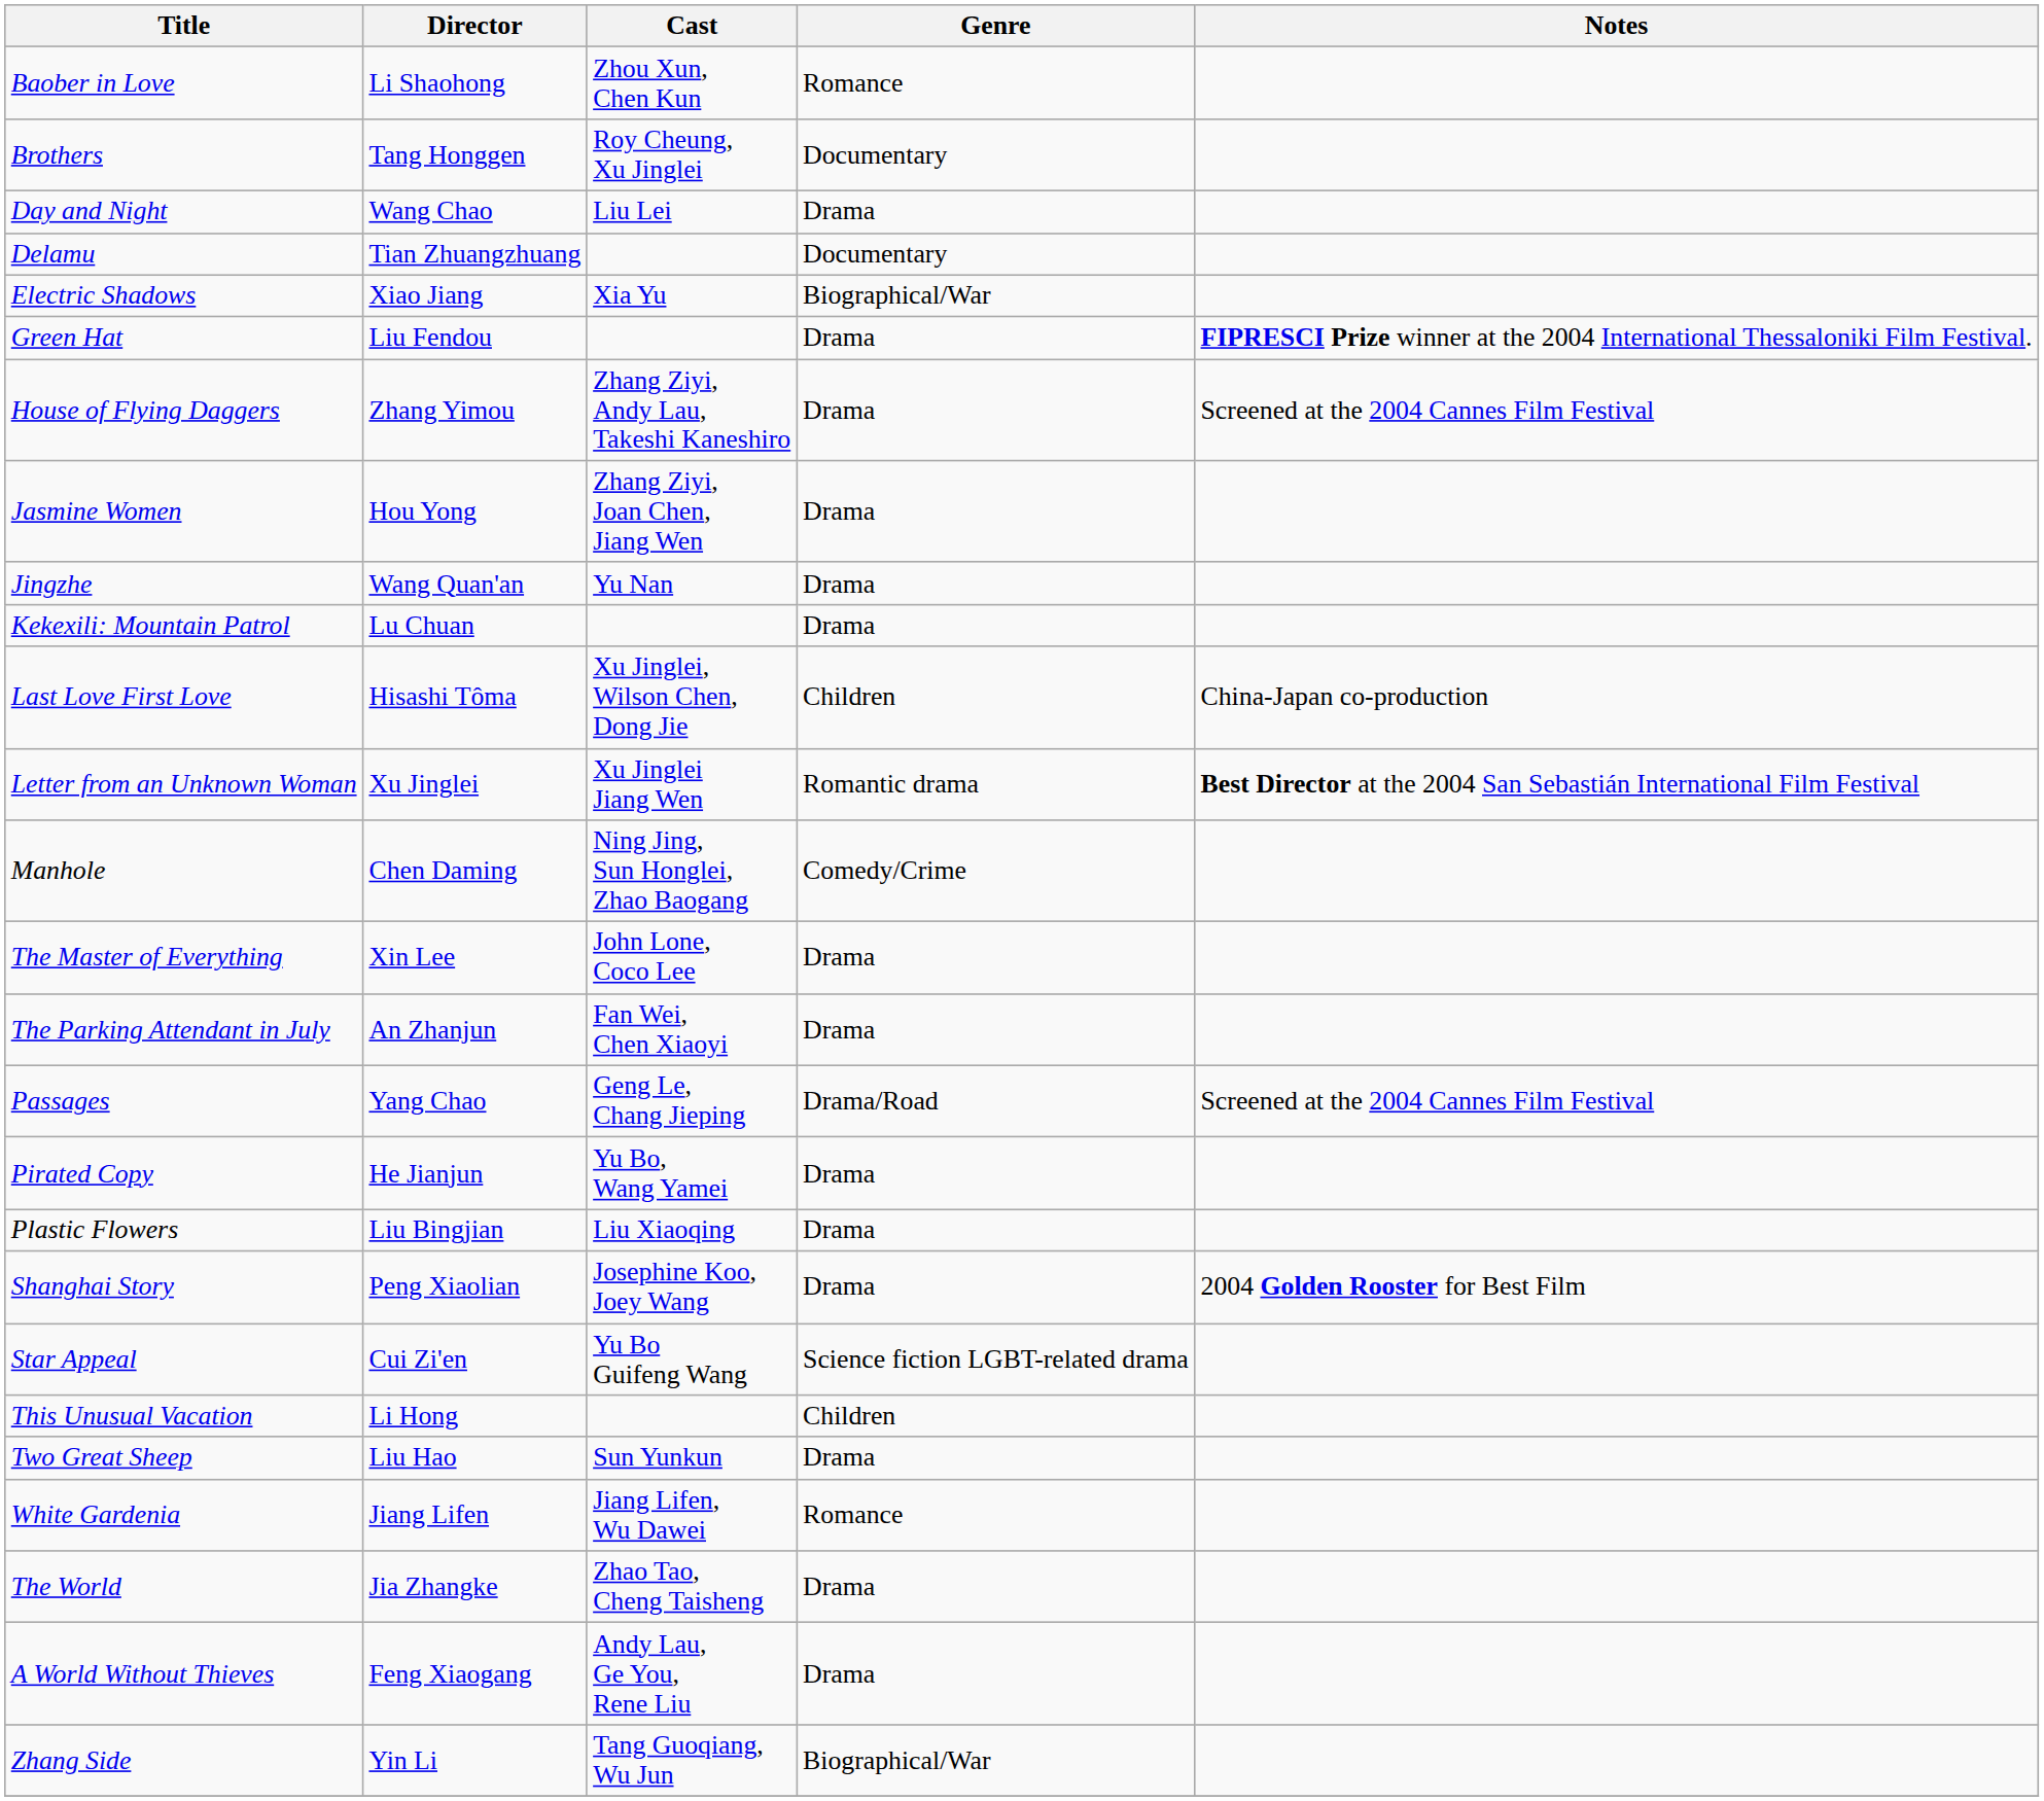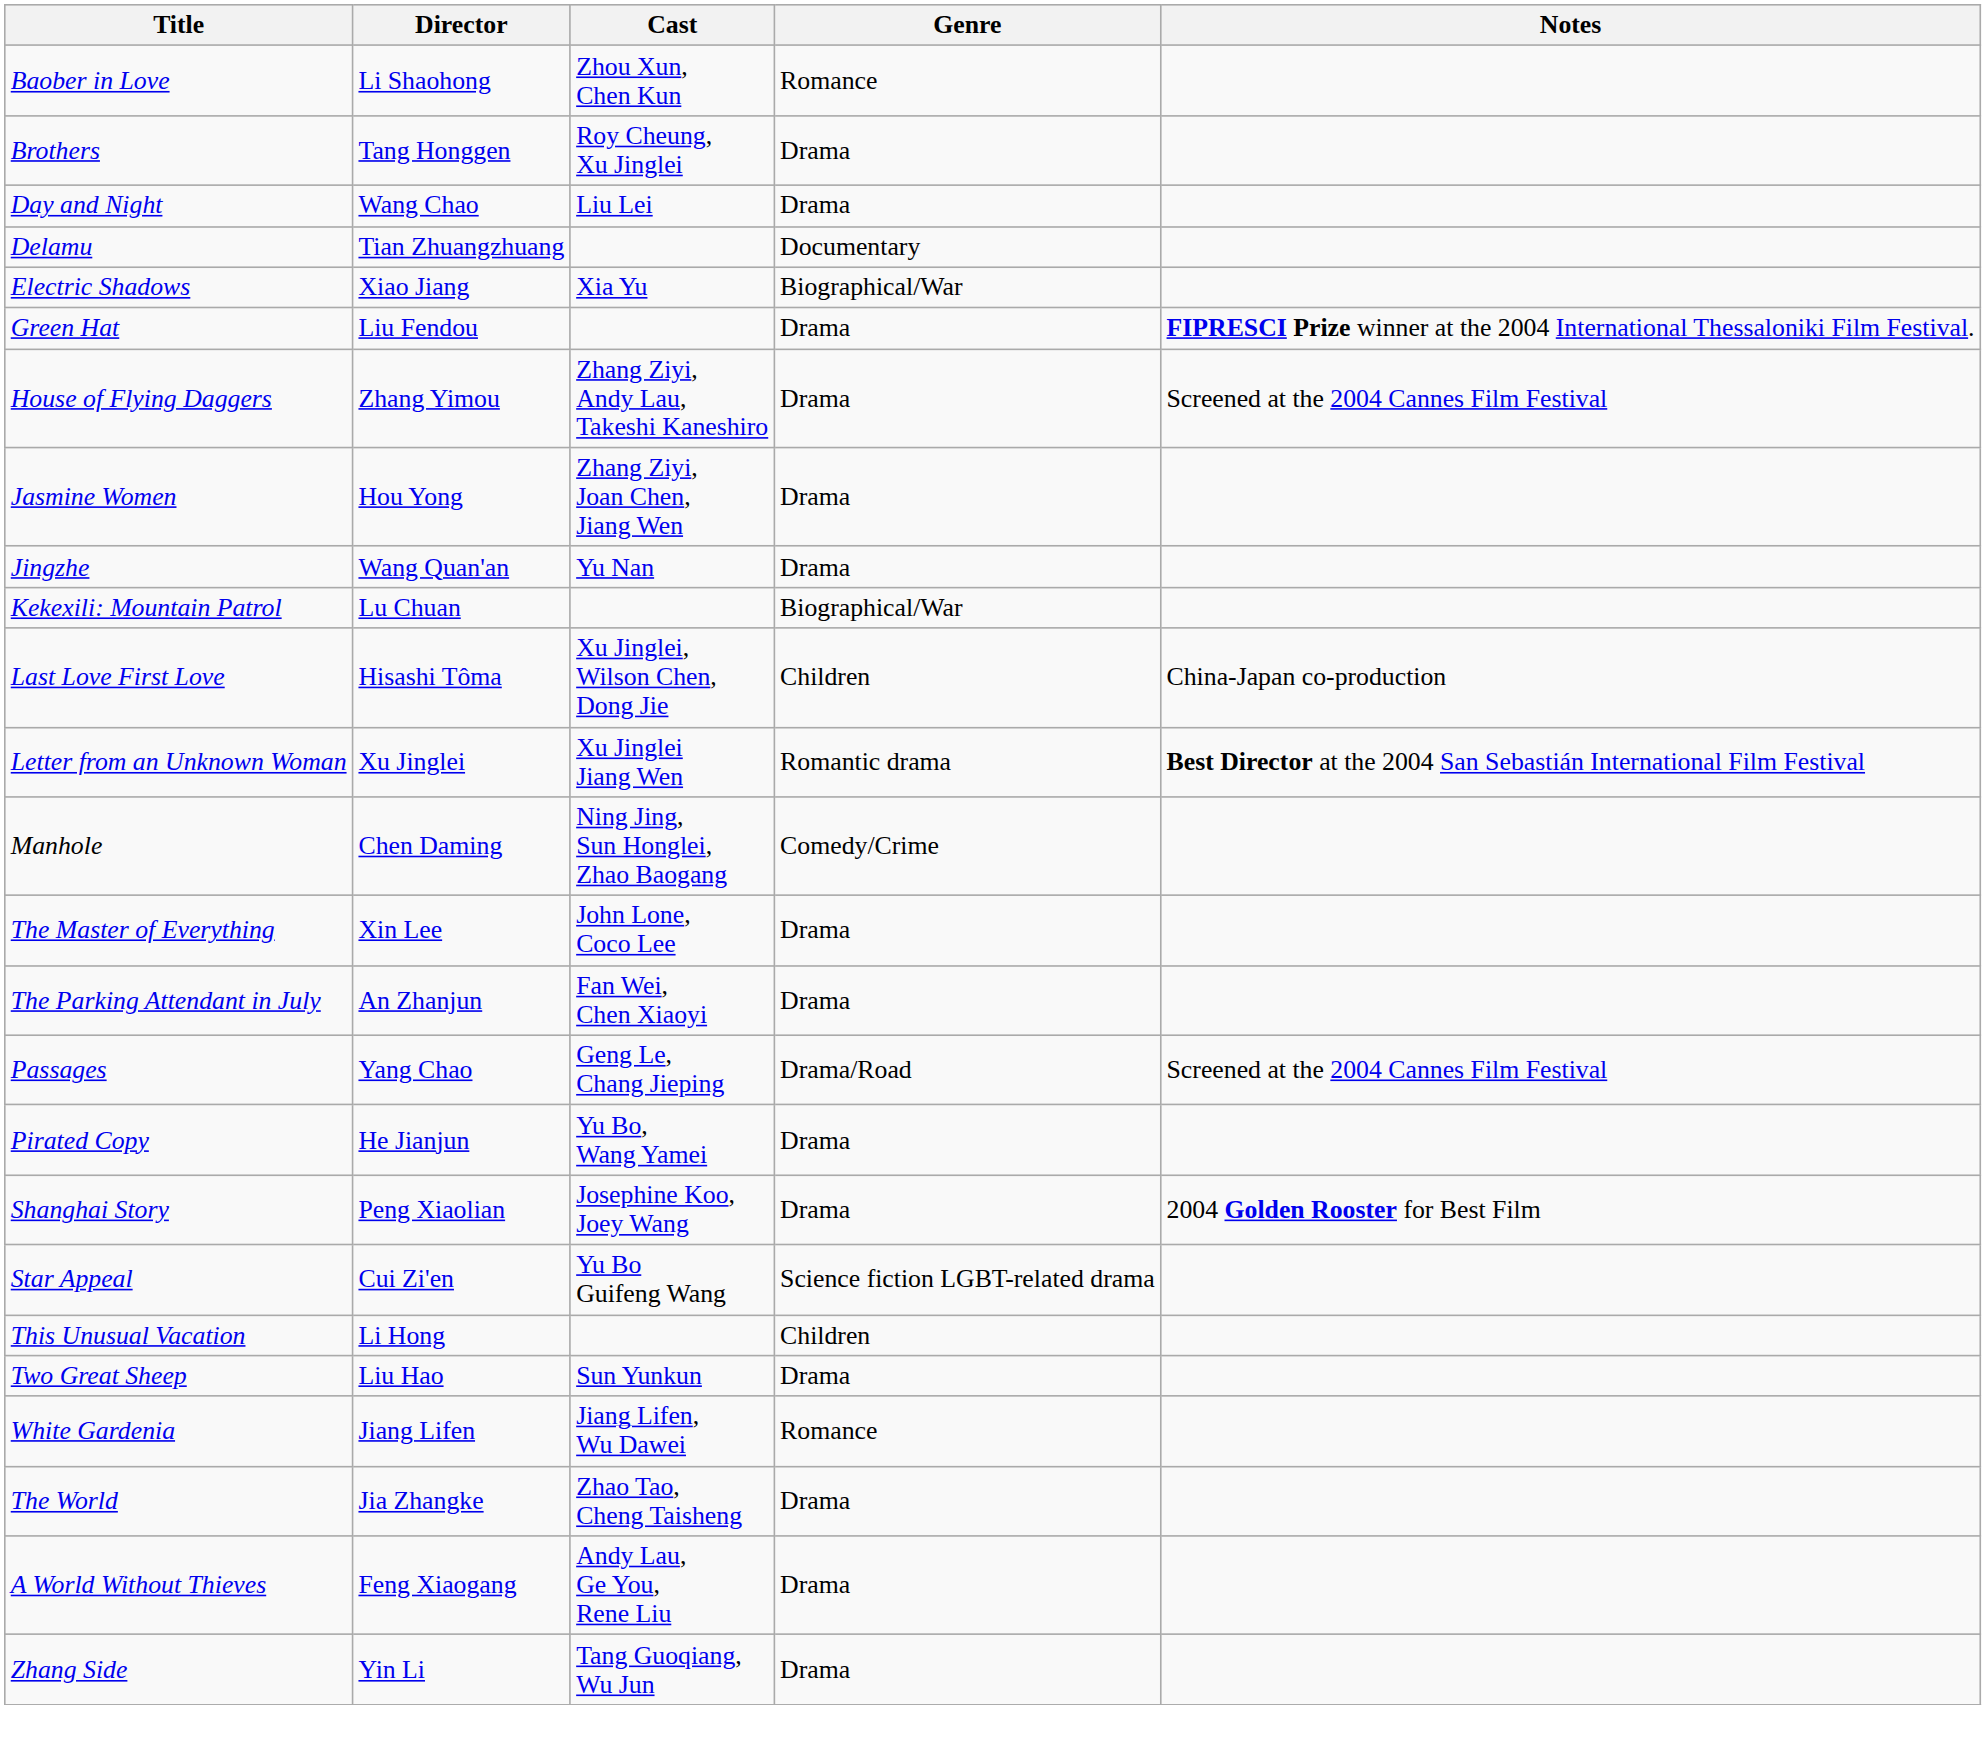Brothers | Genre: Documentary -> Drama
Kekexili: Mountain Patrol | Genre: Drama -> Biographical/War
- row: Plastic Flowers | Liu Bingjian | Liu Xiaoqing | Drama
Zhang Side | Genre: Biographical/War -> Drama
